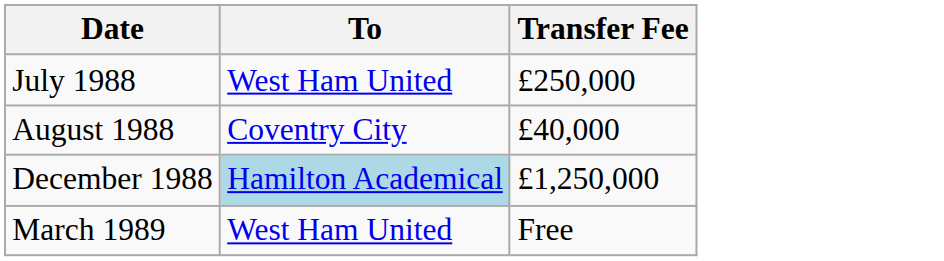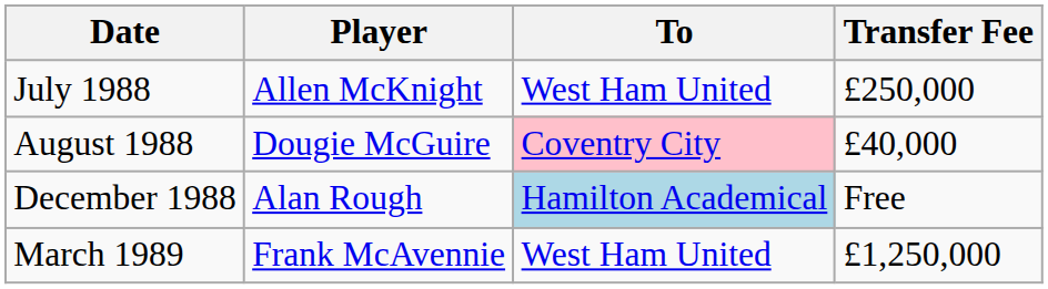+ column: Player | Allen McKnight | Dougie McGuire | Alan Rough | Frank McAvennie
August 1988 | To: no background -> pink background
December 1988 | Transfer Fee: £1,250,000 -> Free
March 1989 | Transfer Fee: Free -> £1,250,000
